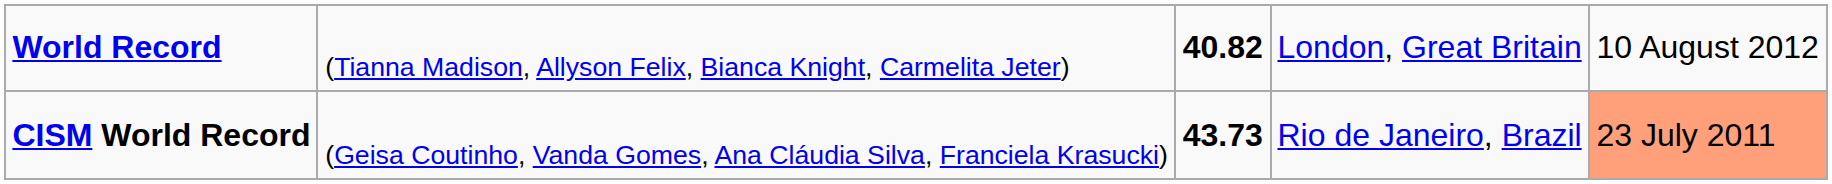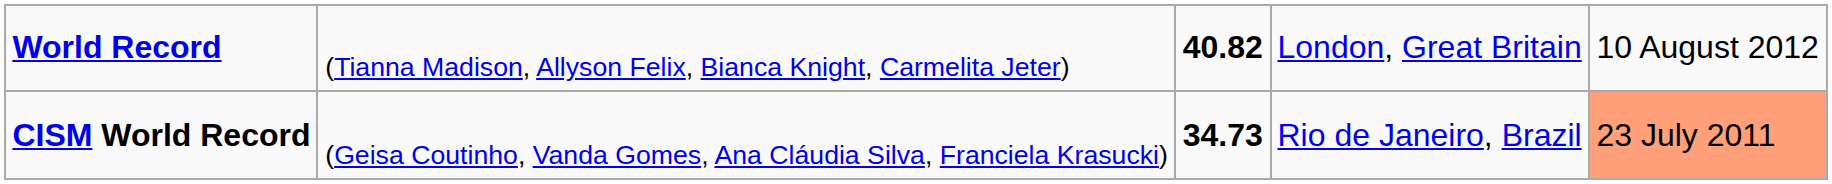CISM World Record | column 3: 43.73 -> 34.73
